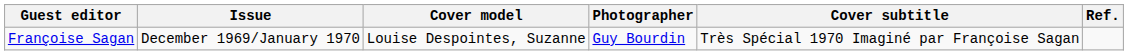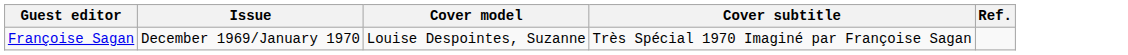- column: Photographer | Guy Bourdin
